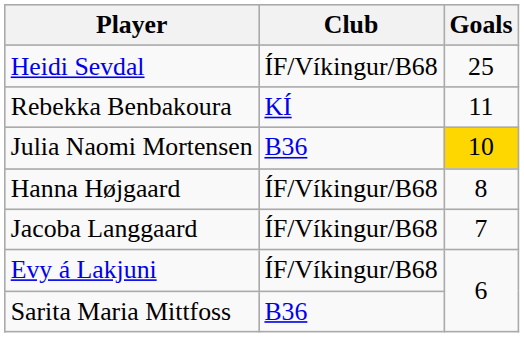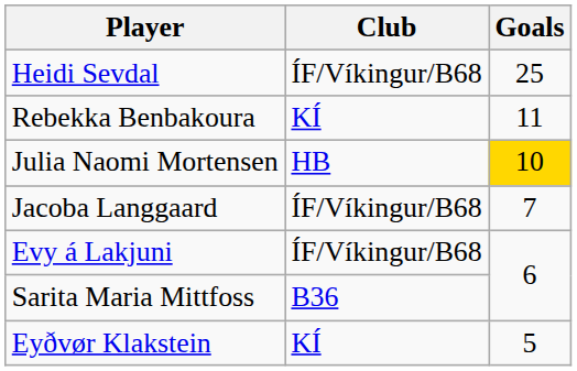Julia Naomi Mortensen | Club: B36 -> HB
- row: Hanna Højgaard | ÍF/Víkingur/B68 | 8
+ row: Eyðvør Klakstein | KÍ | 5
